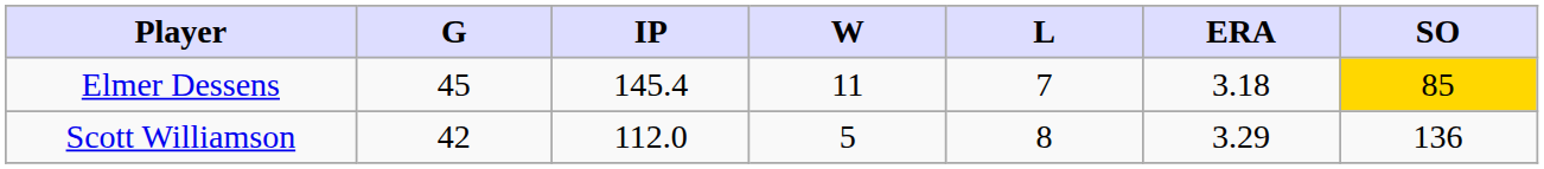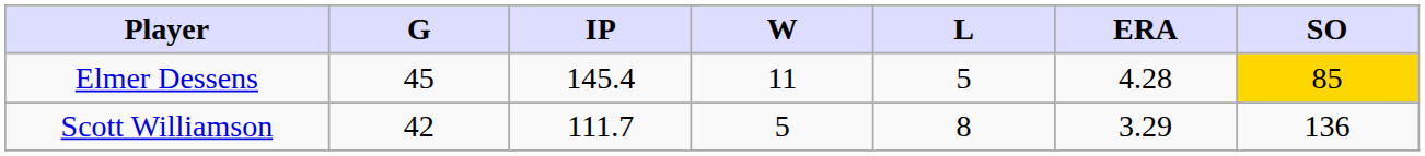Elmer Dessens | L: 7 -> 5
Elmer Dessens | ERA: 3.18 -> 4.28
Scott Williamson | IP: 112.0 -> 111.7
